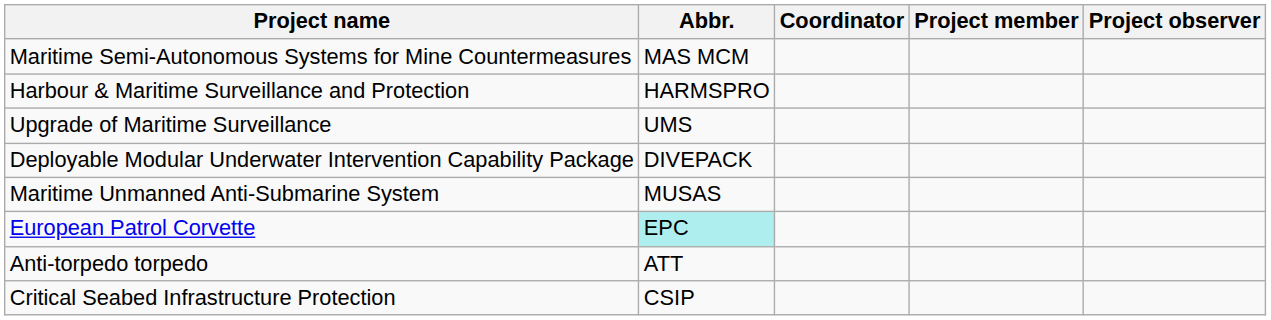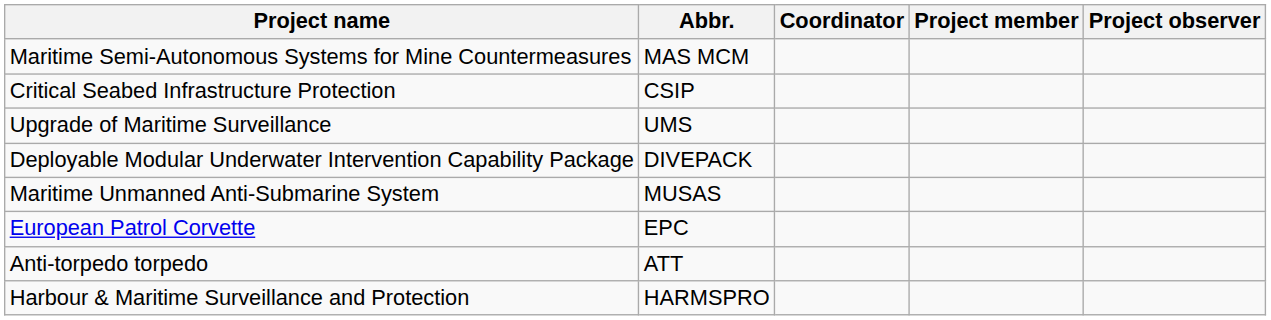rows swapped: Harbour & Maritime Surveillance and Protection <-> Critical Seabed Infrastructure Protection
European Patrol Corvette | Abbr.: paleturquoise background -> no background
